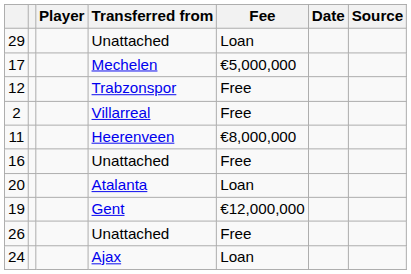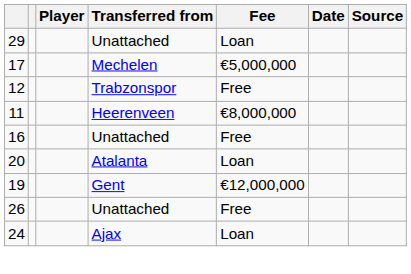- row: 2 | Villarreal | Free
